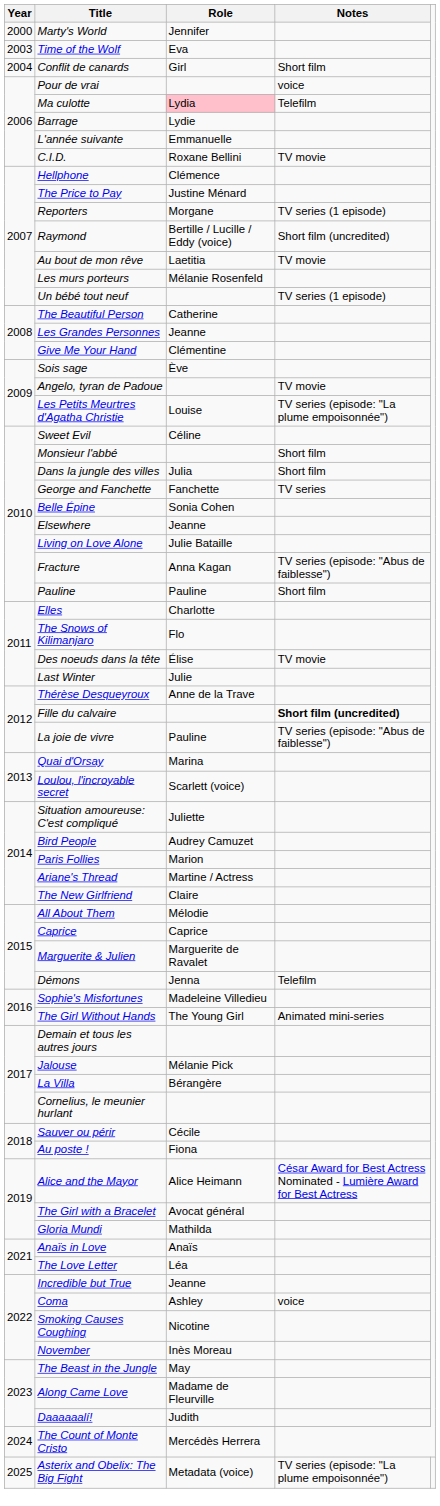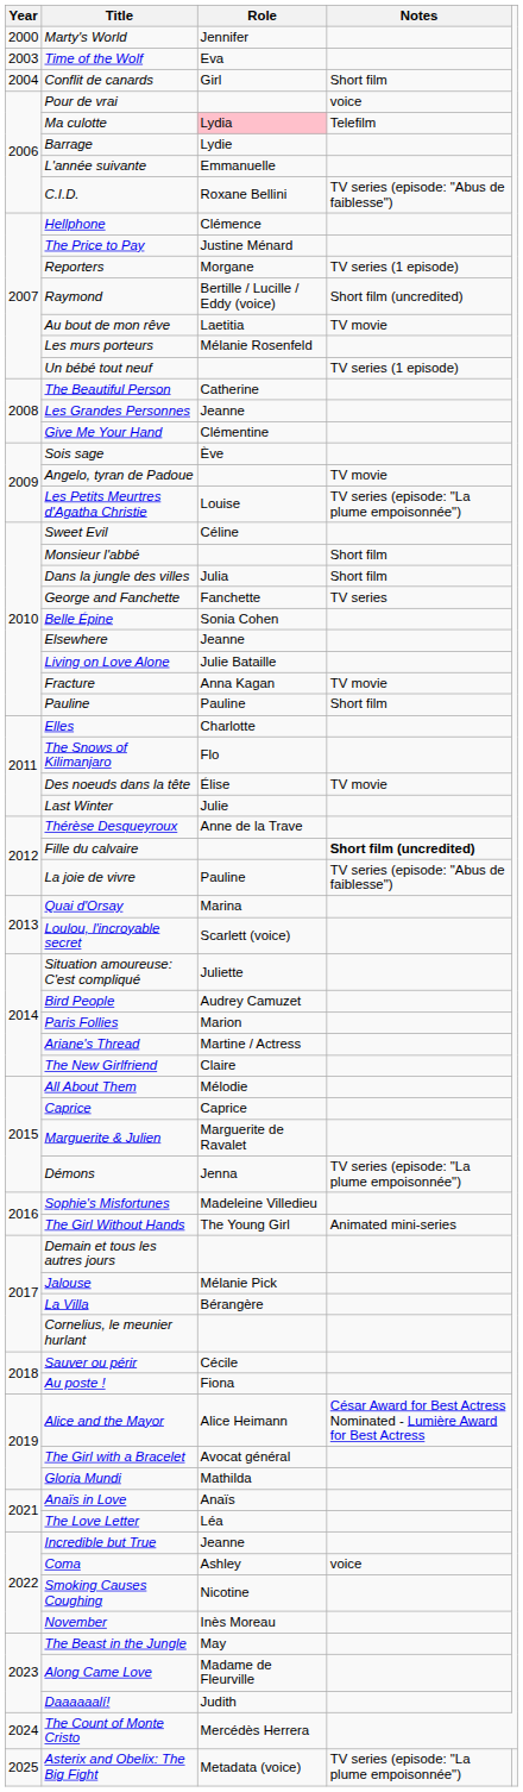C.I.D. | Notes: TV movie -> TV series (episode: "Abus de faiblesse")
Fracture | Notes: TV series (episode: "Abus de faiblesse") -> TV movie
Démons | Notes: Telefilm -> TV series (episode: "La plume empoisonnée")
